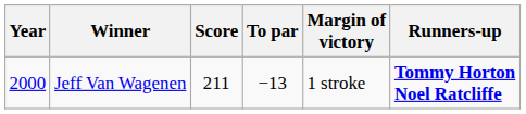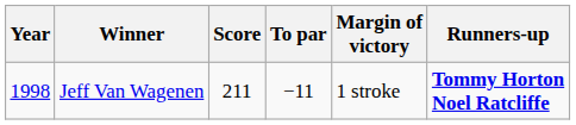Jeff Van Wagenen | Year: 2000 -> 1998
Jeff Van Wagenen | To par: −13 -> −11
